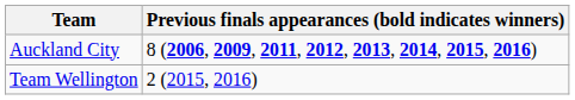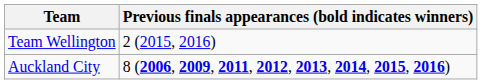rows swapped: Auckland City <-> Team Wellington
